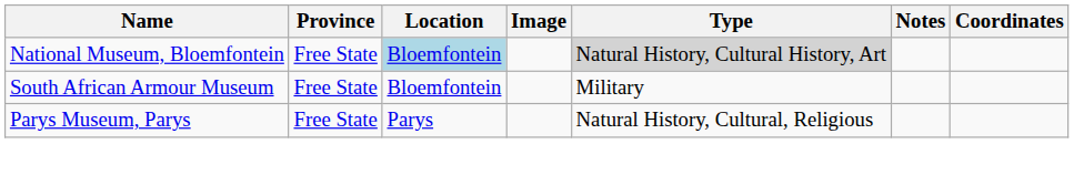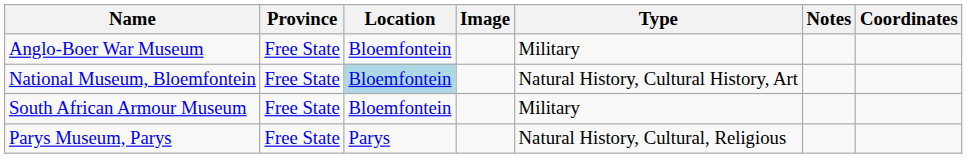+ row: Anglo-Boer War Museum | Free State | Bloemfontein | Military
National Museum, Bloemfontein | Type: lightgrey background -> no background
